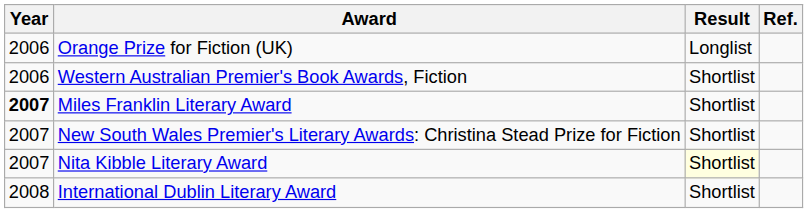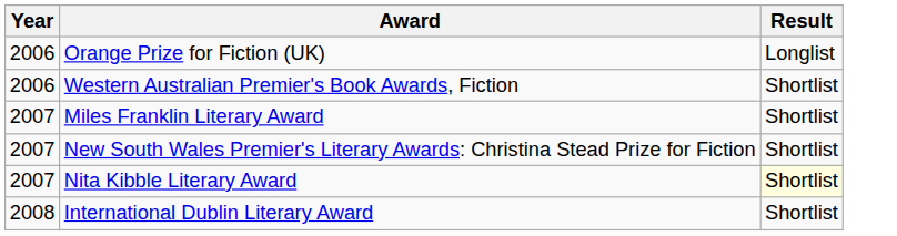- column: Ref.
Miles Franklin Literary Award | Year: bold -> normal
